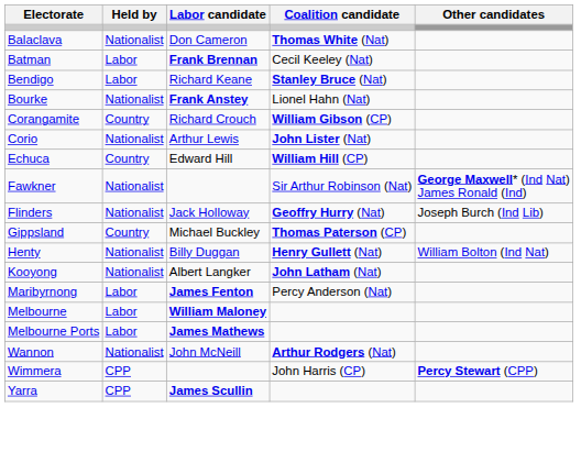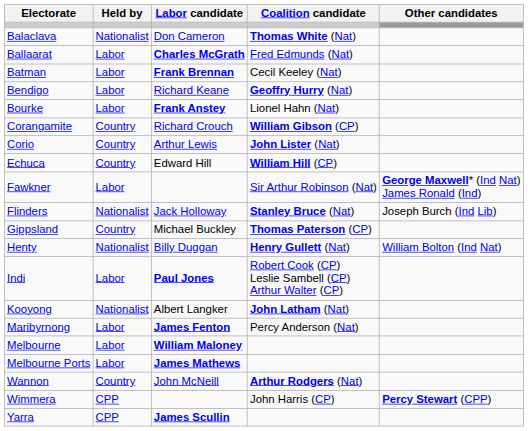+ row: Ballaarat | Labor | Charles McGrath | Fred Edmunds (Nat)
Bendigo | Coalition candidate: Stanley Bruce (Nat) -> Geoffry Hurry (Nat)
Bourke | Held by: Nationalist -> Labor
Corio | Held by: Nationalist -> Country
Fawkner | Held by: Nationalist -> Labor
Flinders | Coalition candidate: Geoffry Hurry (Nat) -> Stanley Bruce (Nat)
+ row: Indi | Labor | Paul Jones | Robert Cook (CP) Leslie Sambell (CP) Arthur Walter (CP)
Wannon | Held by: Nationalist -> Country
